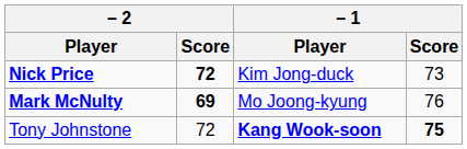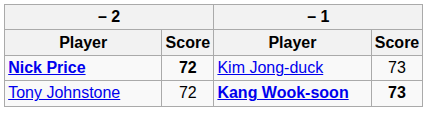- row: Mark McNulty | 69 | Mo Joong-kyung | 76
Tony Johnstone | – 1 / Score: 75 -> 73
